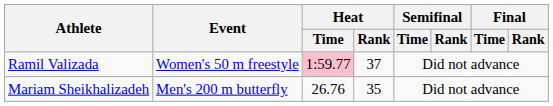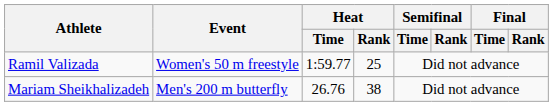Ramil Valizada | Heat / Time: pink background -> no background
Ramil Valizada | Heat / Rank: 37 -> 25
Mariam Sheikhalizadeh | Heat / Rank: 35 -> 38
